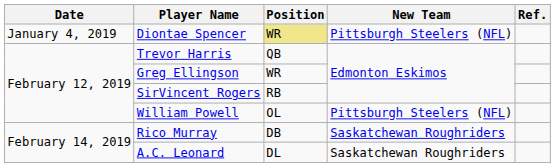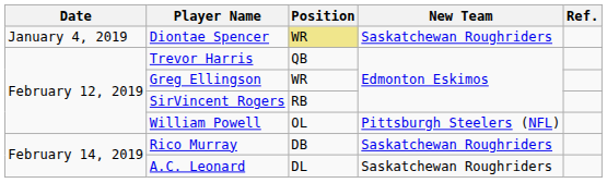Diontae Spencer | New Team: Pittsburgh Steelers (NFL) -> Saskatchewan Roughriders
